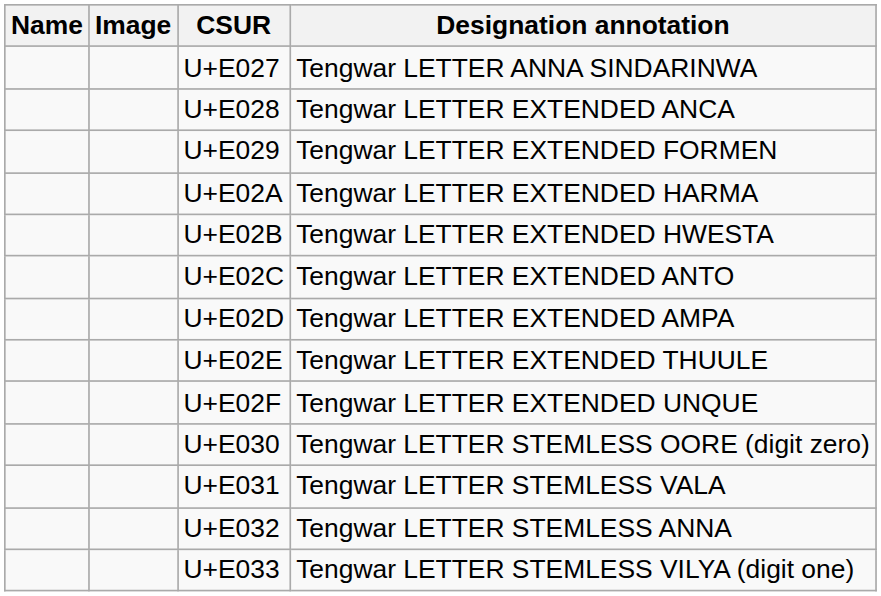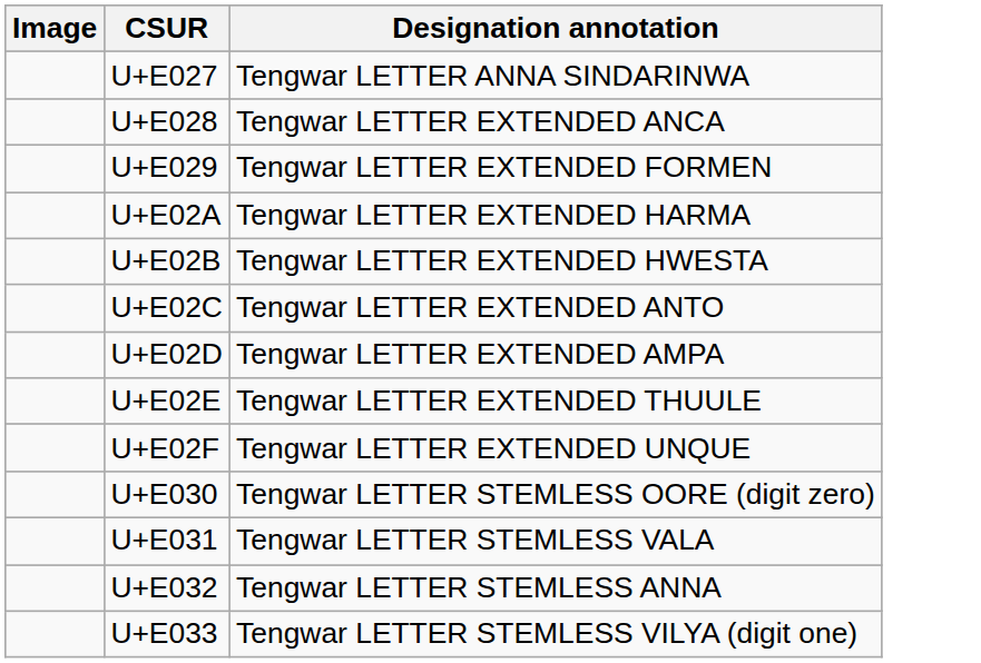- column: Name
